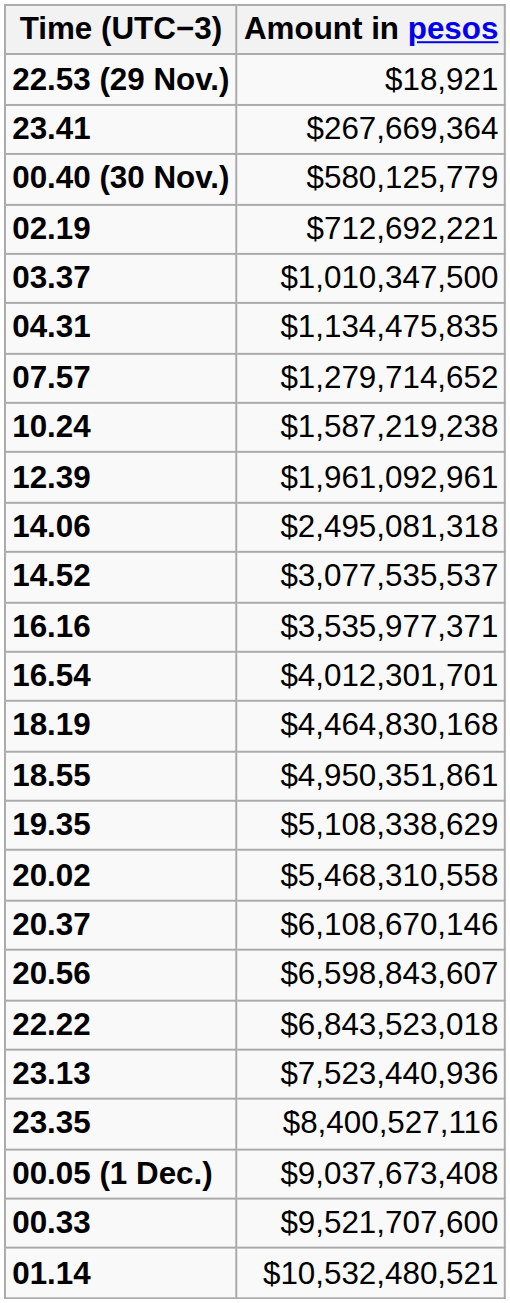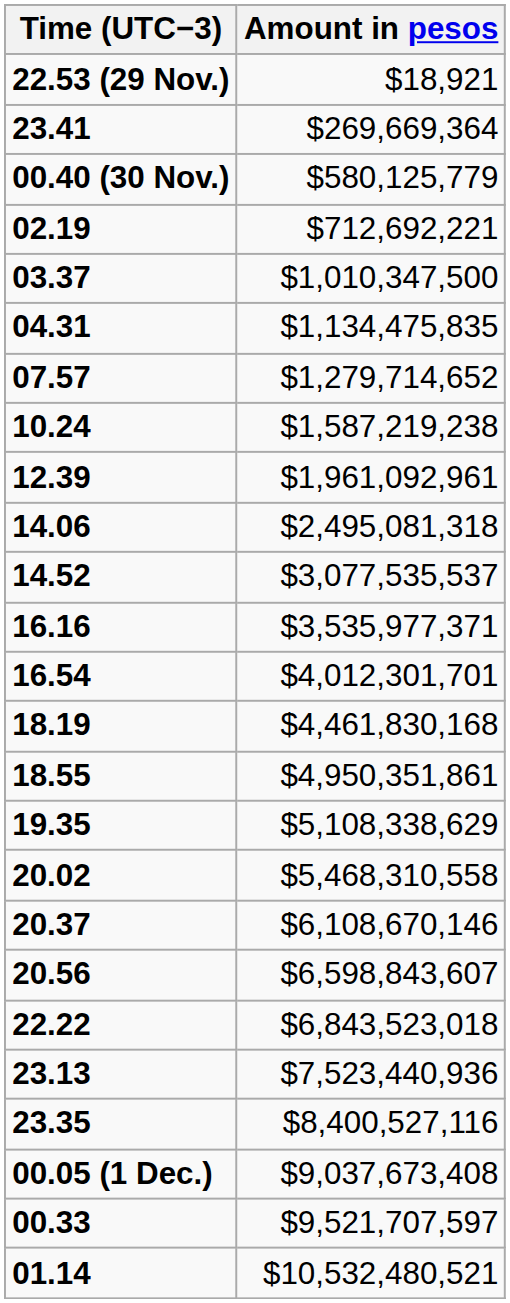23.41 | Amount in pesos: $267,669,364 -> $269,669,364
18.19 | Amount in pesos: $4,464,830,168 -> $4,461,830,168
00.33 | Amount in pesos: $9,521,707,600 -> $9,521,707,597
